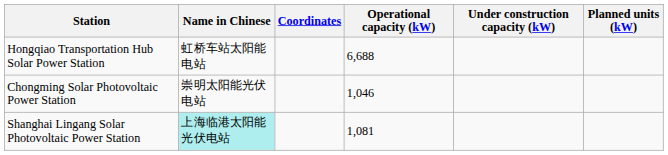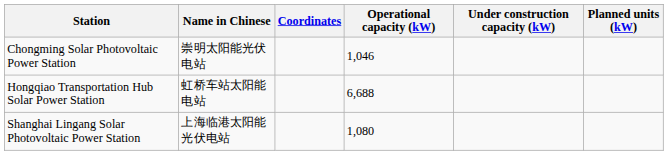rows swapped: Hongqiao Transportation Hub Solar Power Station <-> Chongming Solar Photovoltaic Power Station
Shanghai Lingang Solar Photovoltaic Power Station | Name in Chinese: paleturquoise background -> no background
Shanghai Lingang Solar Photovoltaic Power Station | Operational capacity (kW): 1,081 -> 1,080
